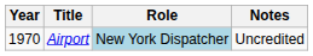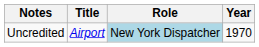columns swapped: Year <-> Notes
